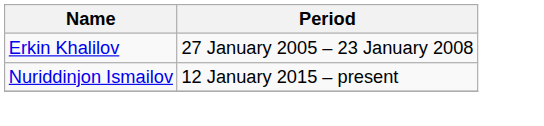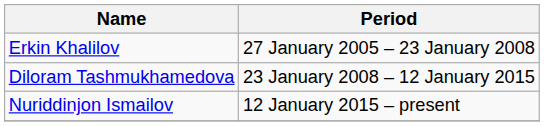+ row: Diloram Tashmukhamedova | 23 January 2008 – 12 January 2015
